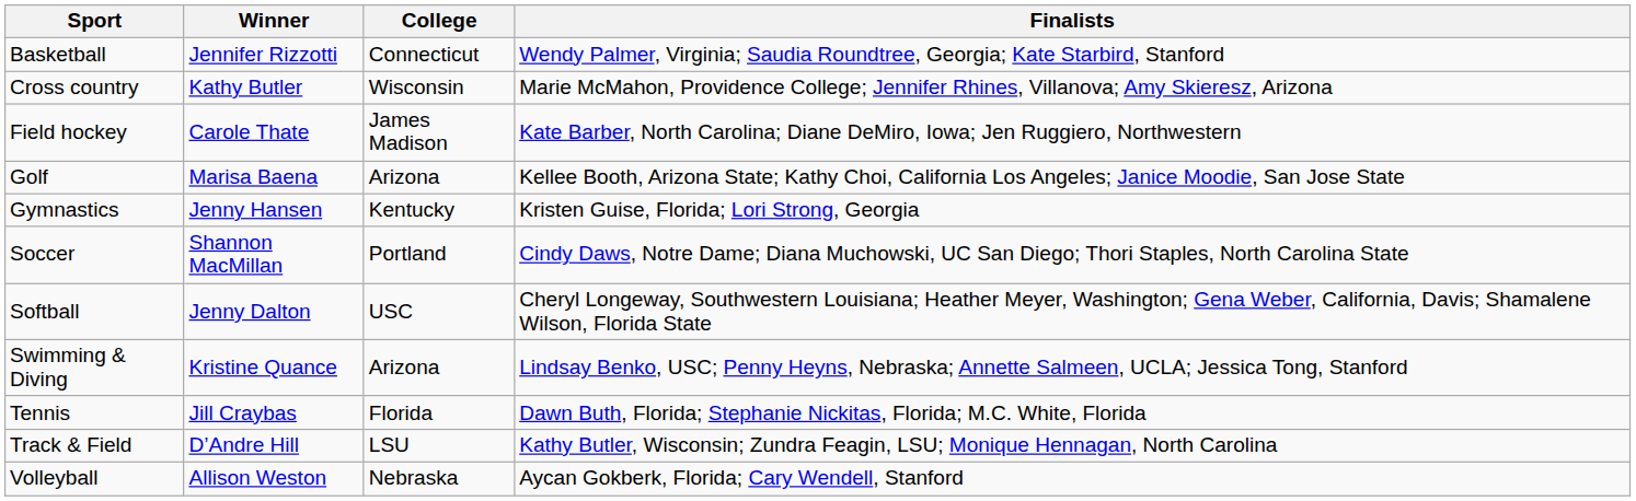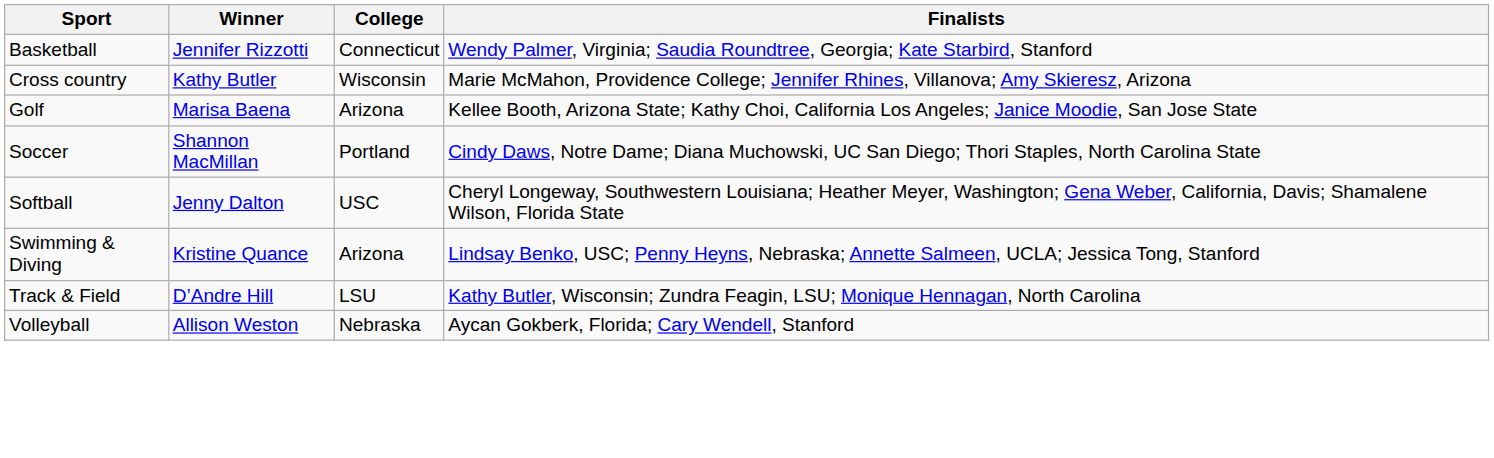- row: Field hockey | Carole Thate | James Madison | Kate Barber, North Carolina; Diane DeMiro, Iowa; Jen Ruggiero, Northwestern
- row: Gymnastics | Jenny Hansen | Kentucky | Kristen Guise, Florida; Lori Strong, Georgia
- row: Tennis | Jill Craybas | Florida | Dawn Buth, Florida; Stephanie Nickitas, Florida; M.C. White, Florida
